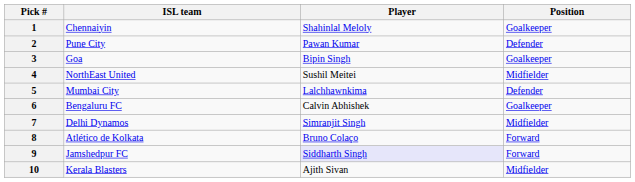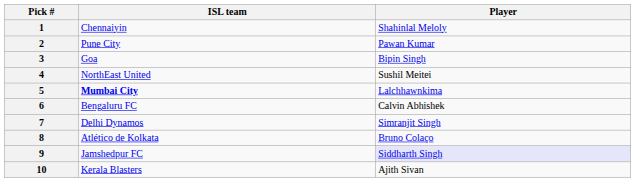- column: Position | Goalkeeper | Defender | Goalkeeper | Midfielder | Defender | Goalkeeper | Midfielder | Forward | Forward | Midfielder
5 | ISL team: normal -> bold
